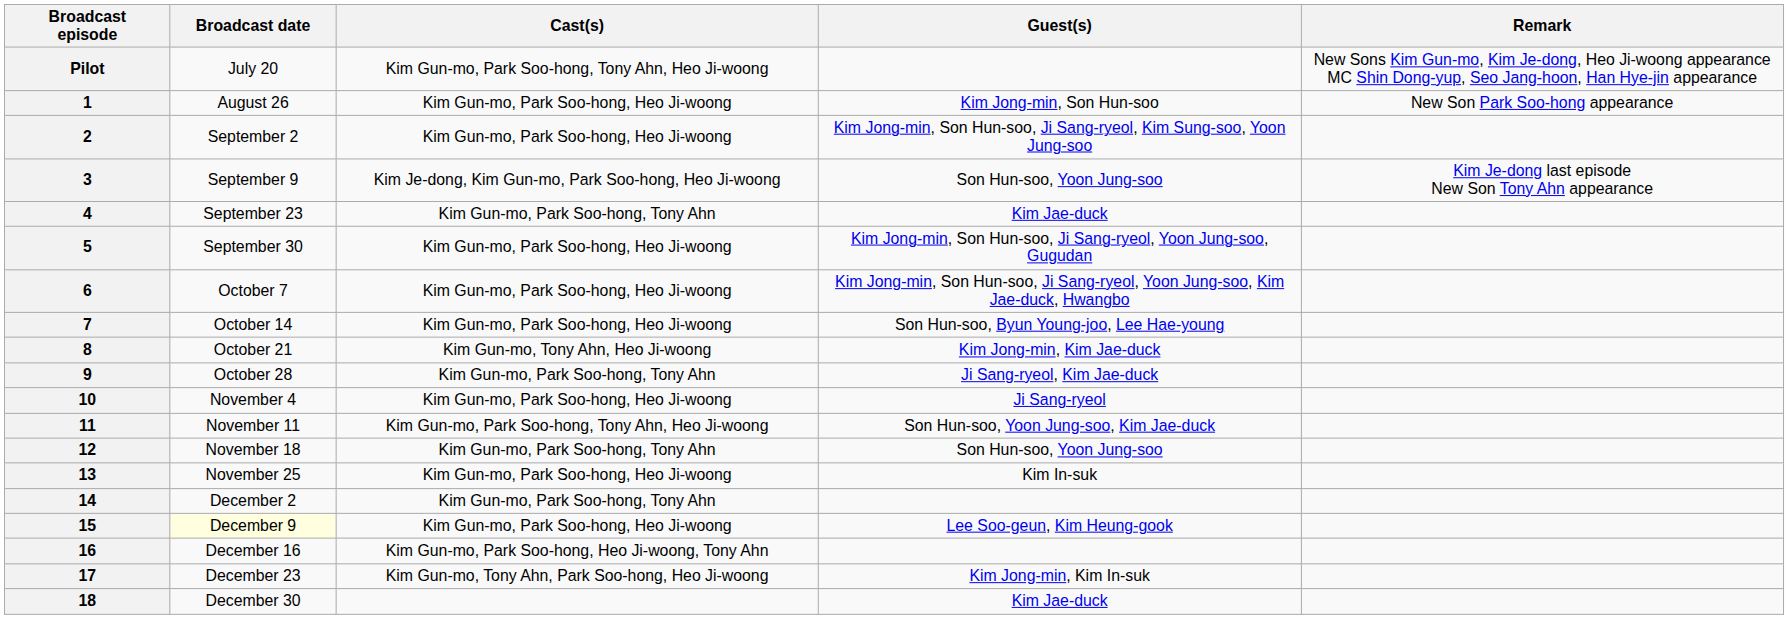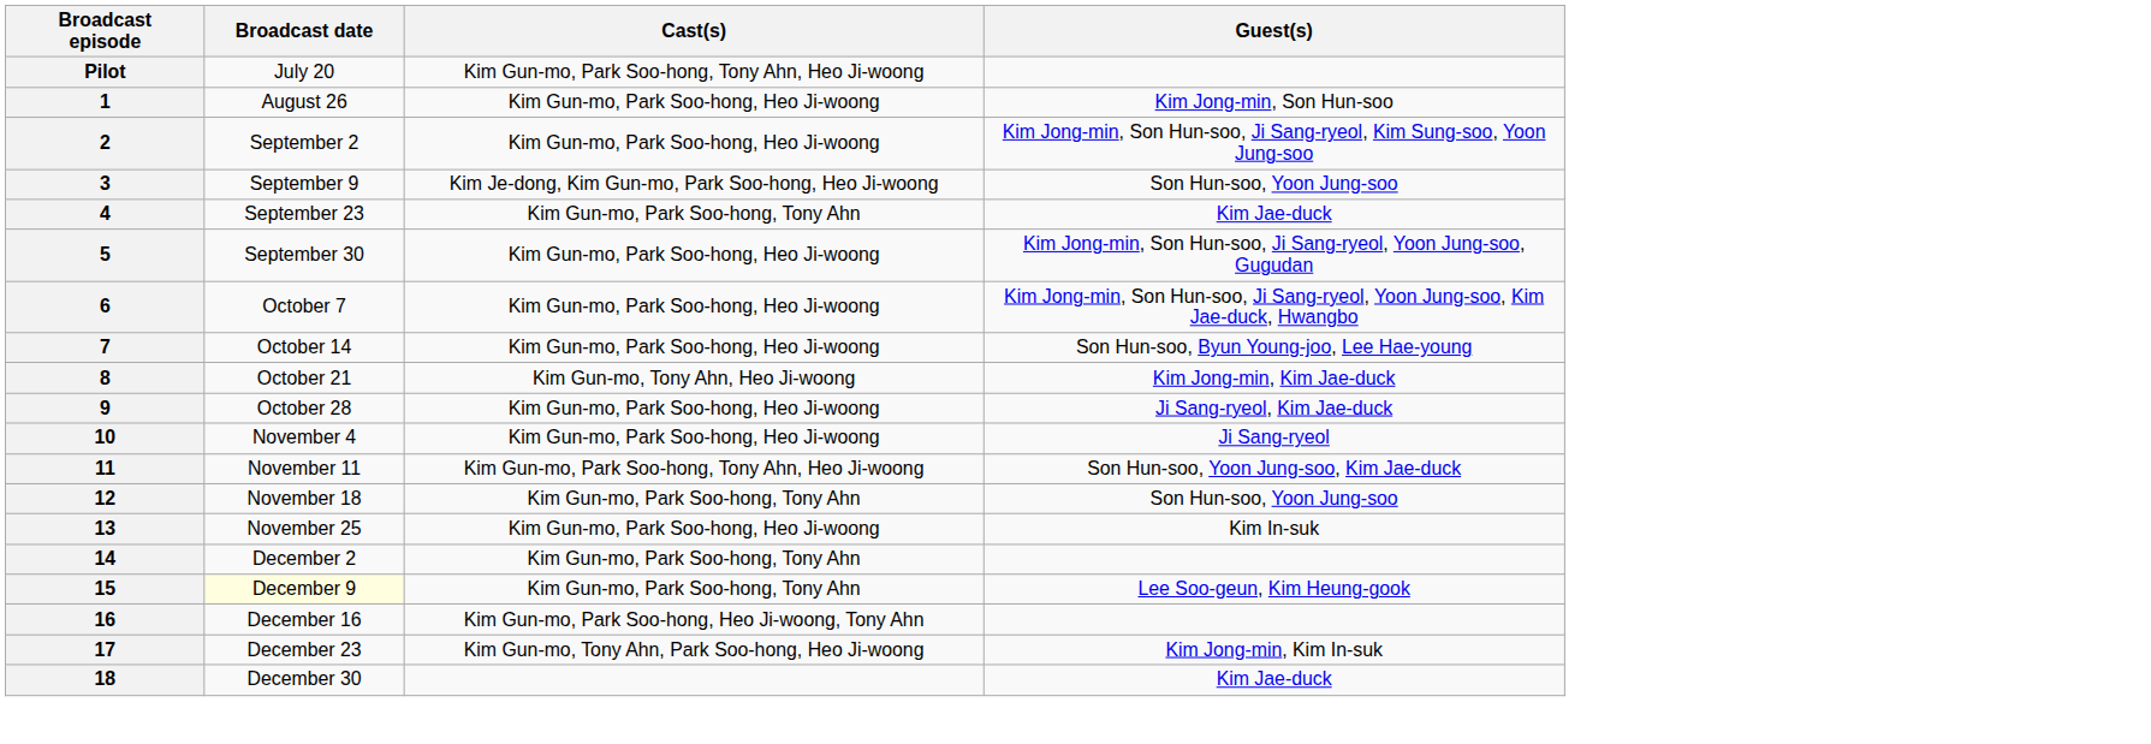- column: Remark | New Sons Kim Gun-mo, Kim Je-dong, Heo Ji-woong appearance MC Shin Dong-yup, Seo Jang-hoon, Han Hye-jin appearance | New Son Park Soo-hong appearance | Kim Je-dong last episode New Son Tony Ahn appearance
9 | Cast(s): Kim Gun-mo, Park Soo-hong, Tony Ahn -> Kim Gun-mo, Park Soo-hong, Heo Ji-woong
15 | Cast(s): Kim Gun-mo, Park Soo-hong, Heo Ji-woong -> Kim Gun-mo, Park Soo-hong, Tony Ahn
